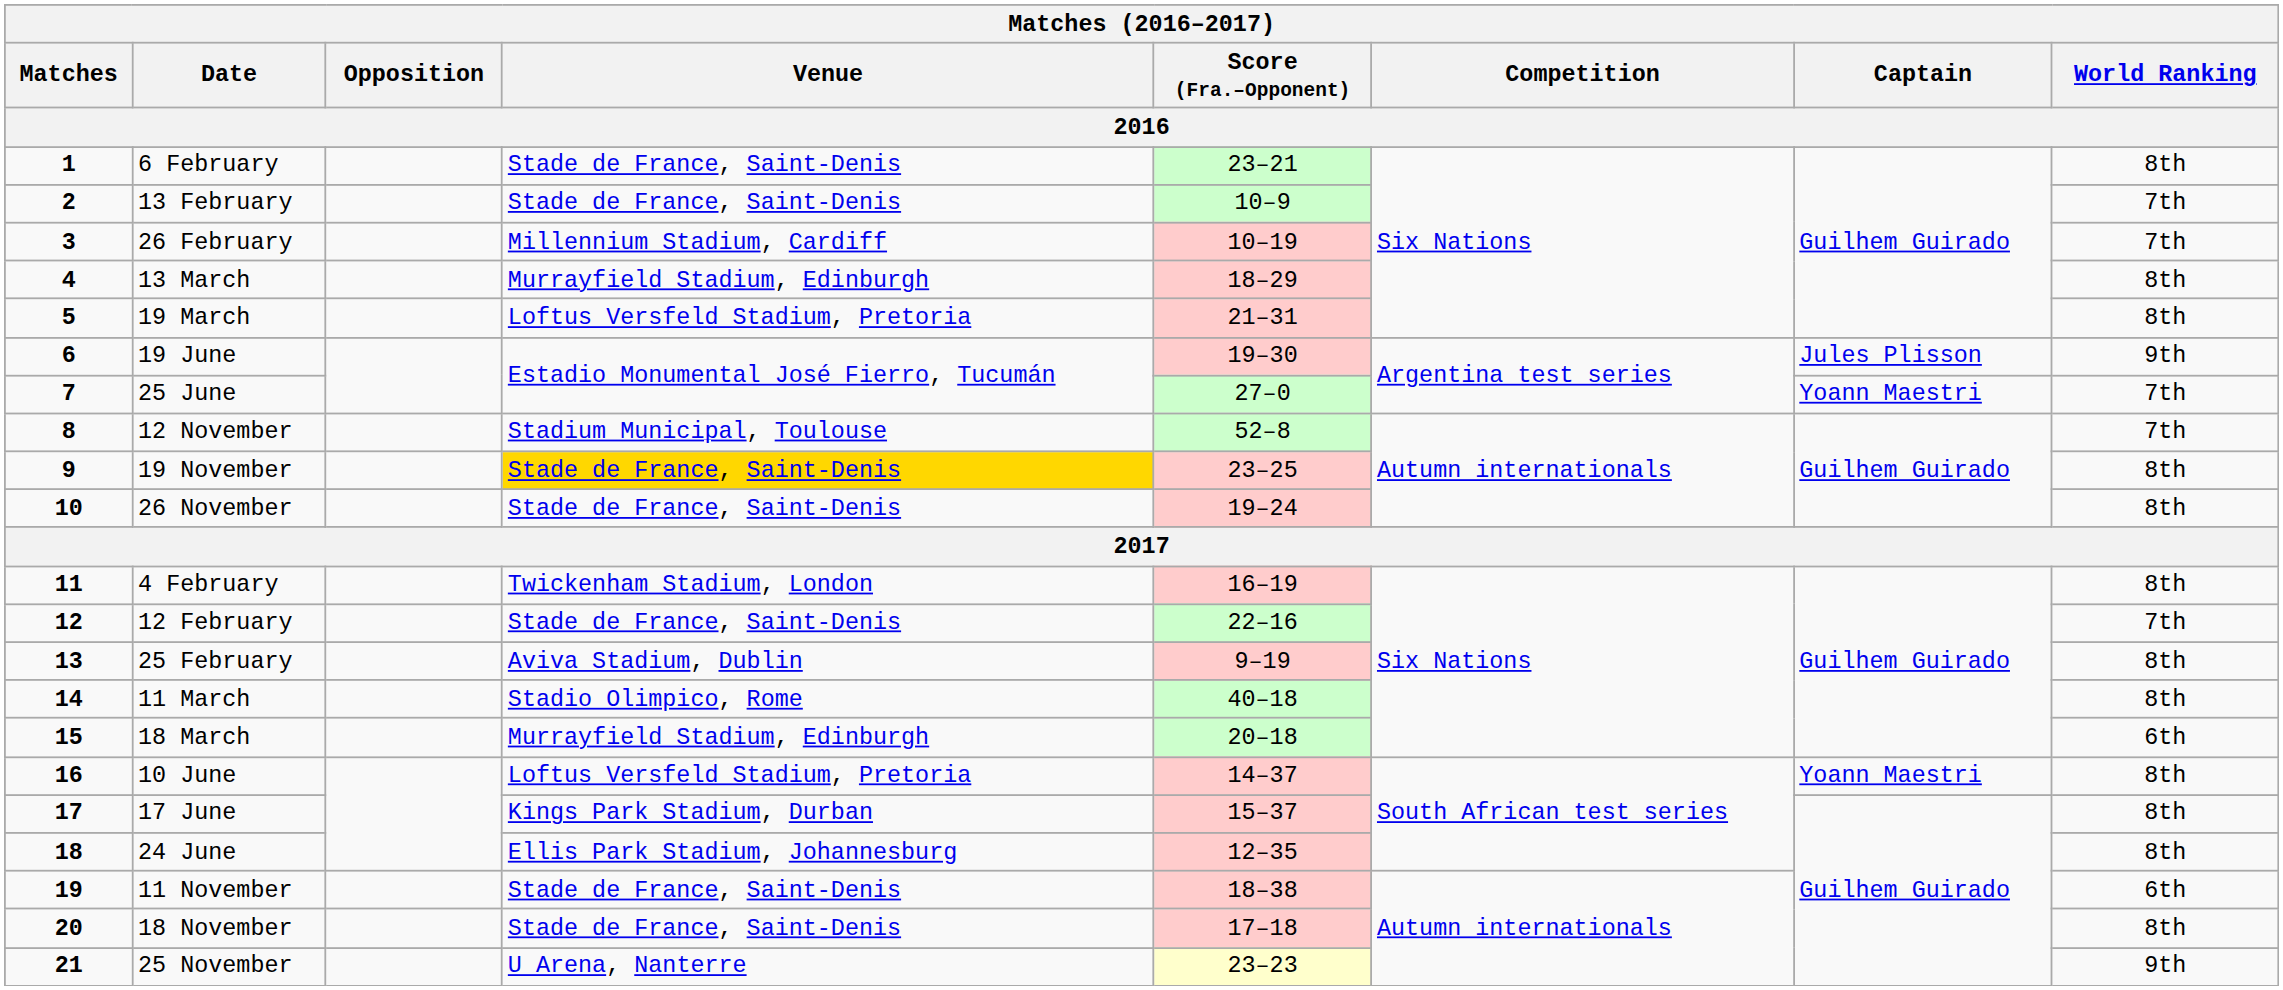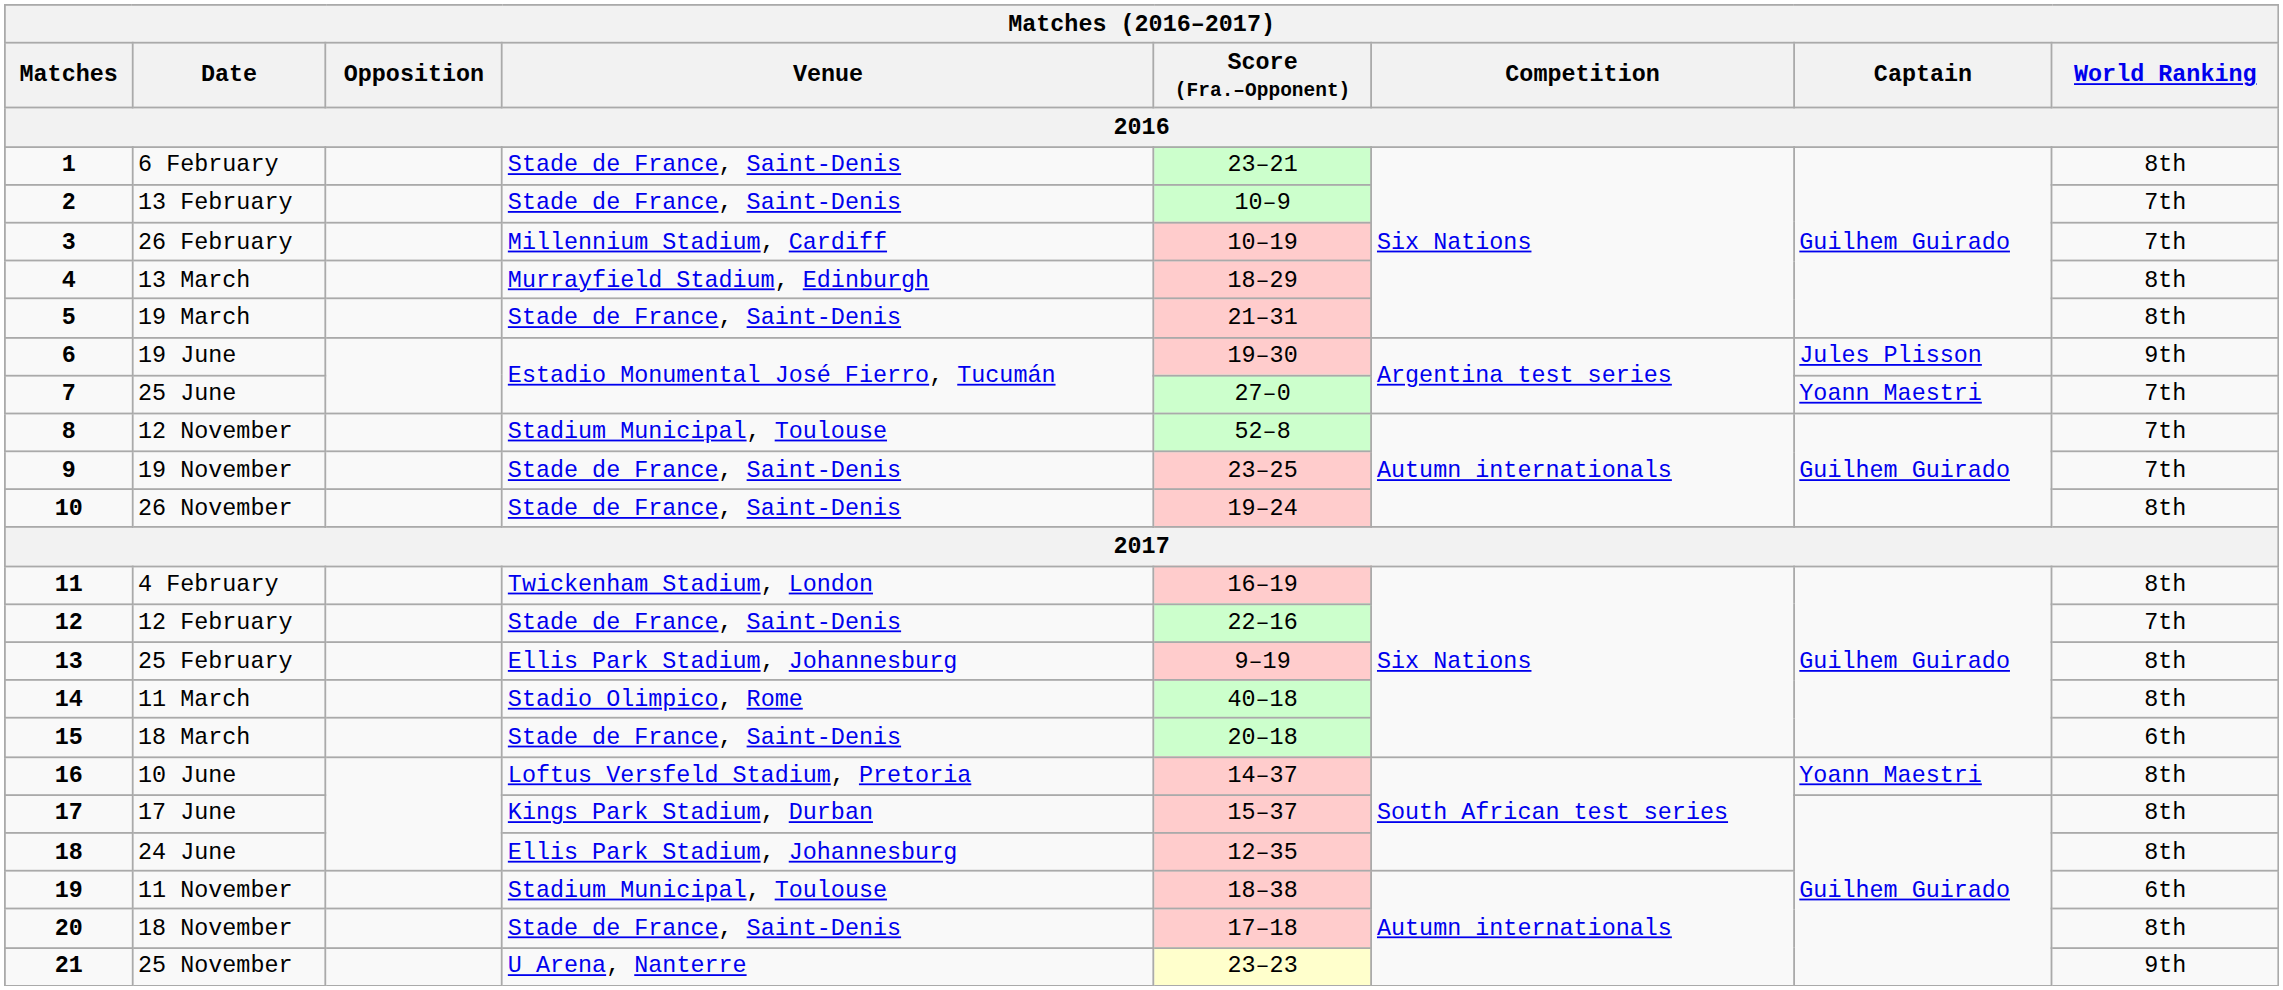19 March | Venue: Loftus Versfeld Stadium, Pretoria -> Stade de France, Saint-Denis
19 November | Venue: gold background -> no background
19 November | World Ranking: 8th -> 7th
25 February | Venue: Aviva Stadium, Dublin -> Ellis Park Stadium, Johannesburg
18 March | Venue: Murrayfield Stadium, Edinburgh -> Stade de France, Saint-Denis
11 November | Venue: Stade de France, Saint-Denis -> Stadium Municipal, Toulouse
